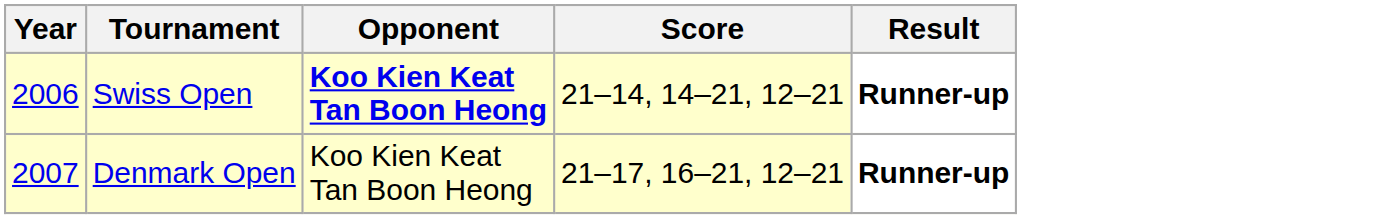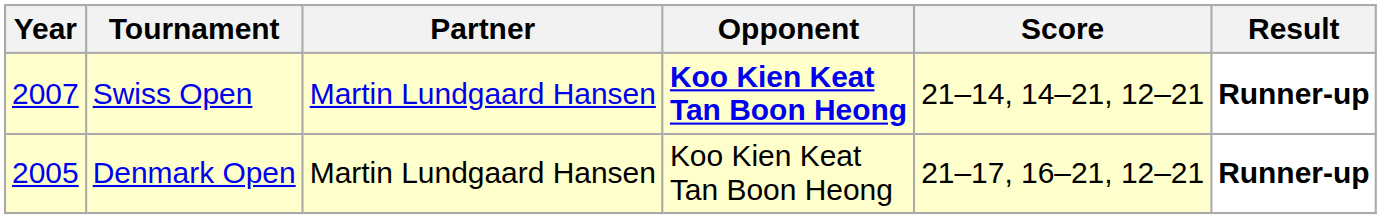+ column: Partner | Martin Lundgaard Hansen | Martin Lundgaard Hansen
Swiss Open | Year: 2006 -> 2007
Denmark Open | Year: 2007 -> 2005
